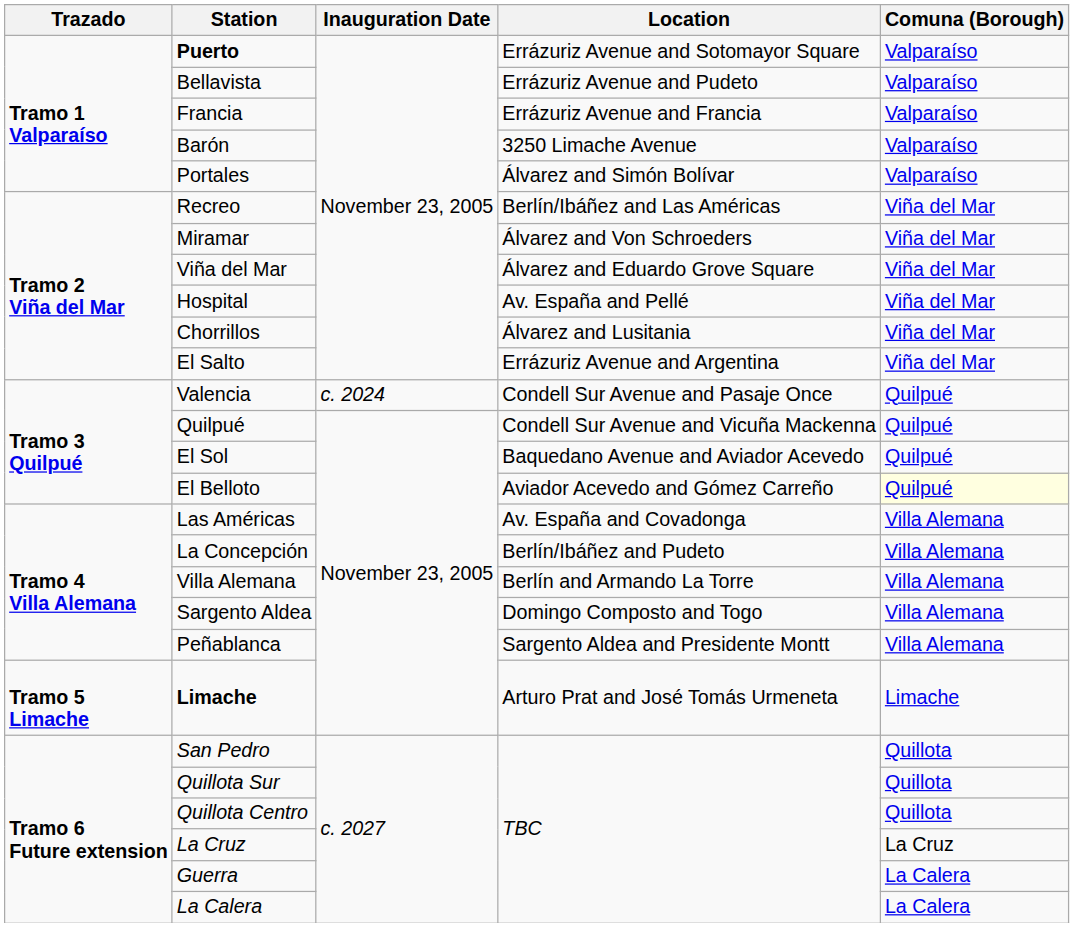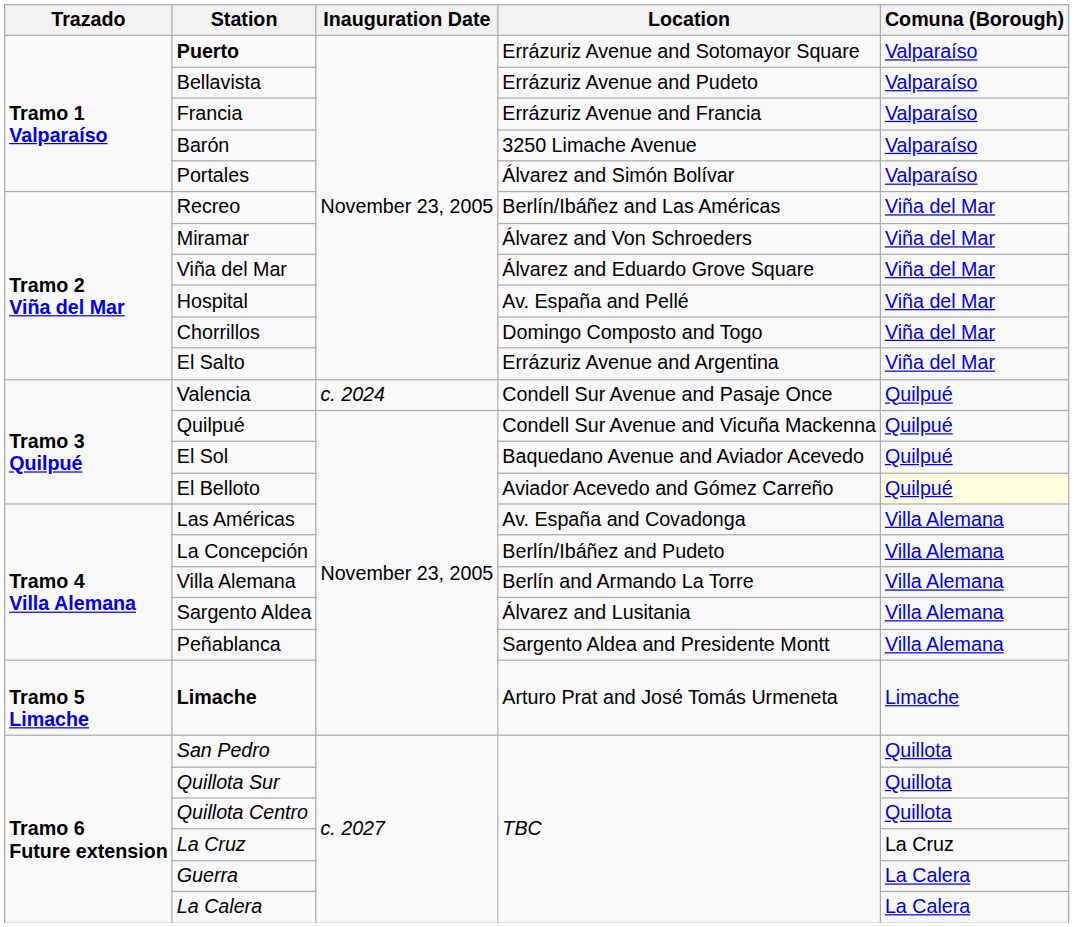Chorrillos | Location: Álvarez and Lusitania -> Domingo Composto and Togo
Sargento Aldea | Location: Domingo Composto and Togo -> Álvarez and Lusitania
